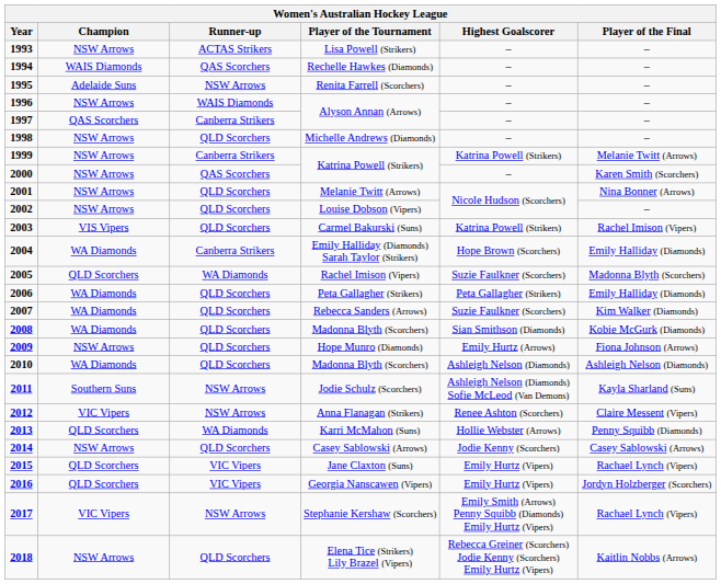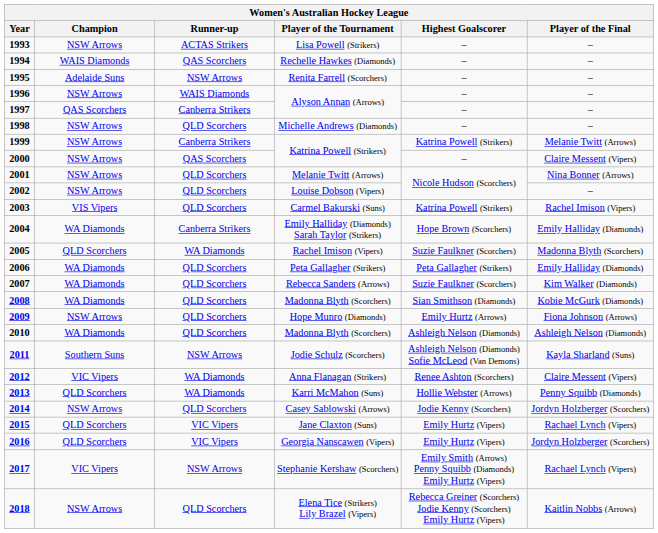2000 | Player of the Final: Karen Smith (Scorchers) -> Claire Messent (Vipers)
2012 | Runner-up: NSW Arrows -> WA Diamonds
2014 | Player of the Final: Casey Sablowski (Arrows) -> Jordyn Holzberger (Scorchers)
